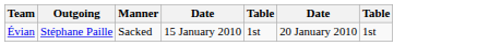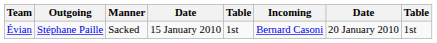+ column: Incoming | Bernard Casoni
